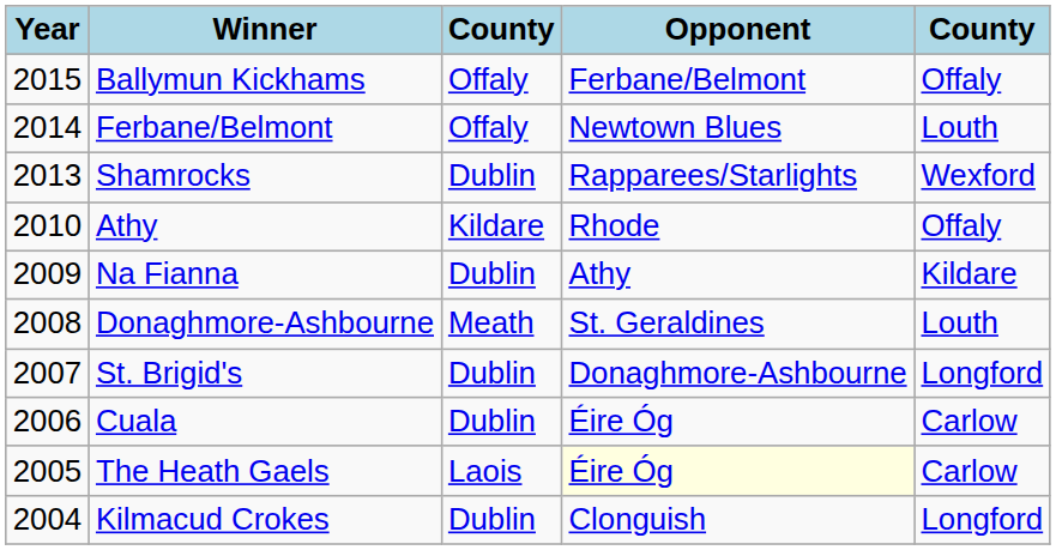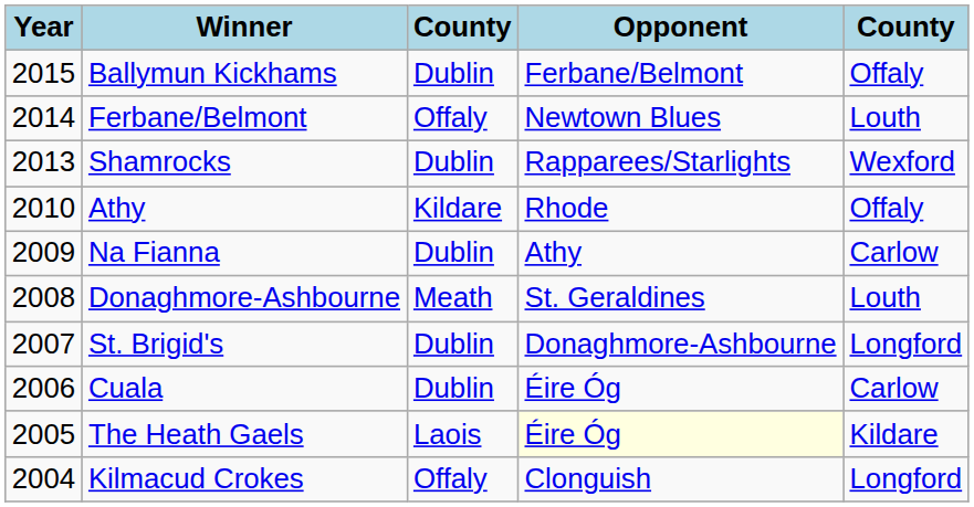Ballymun Kickhams | column 3: Offaly -> Dublin
Na Fianna | column 5: Kildare -> Carlow
The Heath Gaels | column 5: Carlow -> Kildare
Kilmacud Crokes | column 3: Dublin -> Offaly
